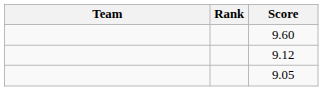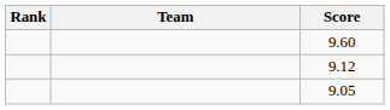columns swapped: Rank <-> Team
